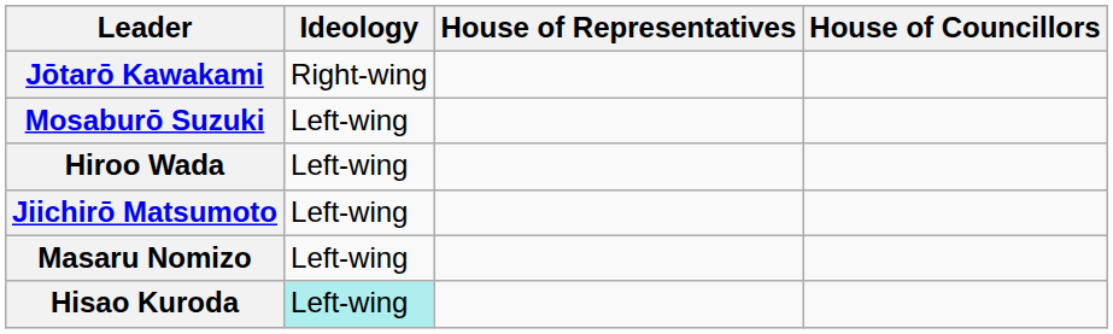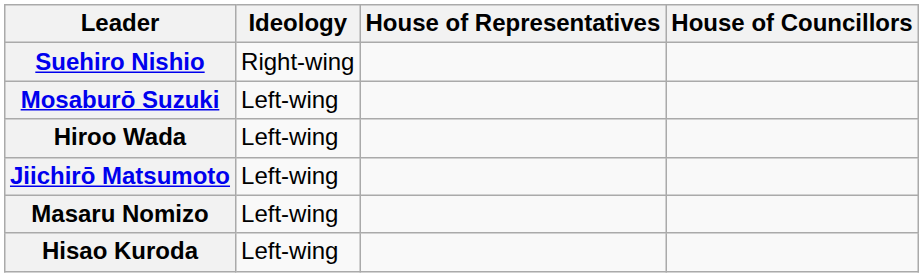+ row: Suehiro Nishio | Right-wing
- row: Jōtarō Kawakami | Right-wing
Hisao Kuroda | Ideology: paleturquoise background -> no background
